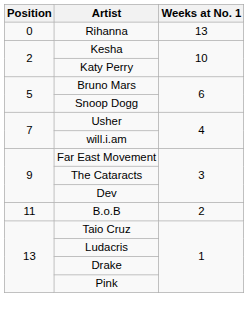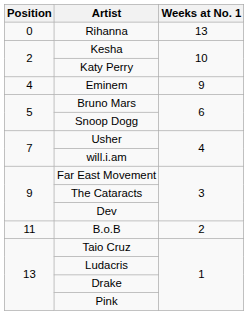+ row: 4 | Eminem | 9
